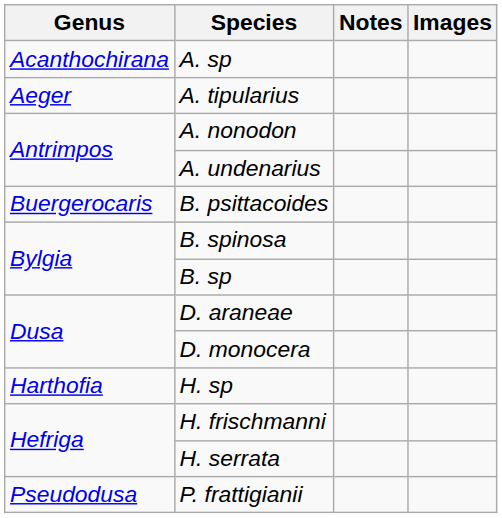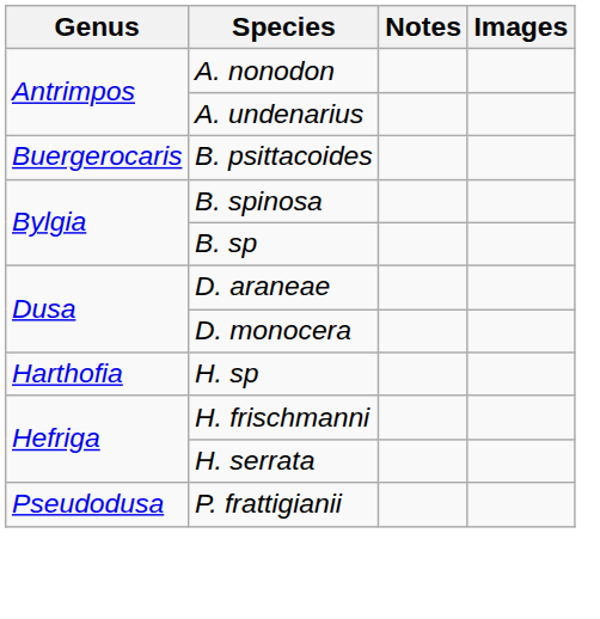- row: Acanthochirana | A. sp
- row: Aeger | A. tipularius
